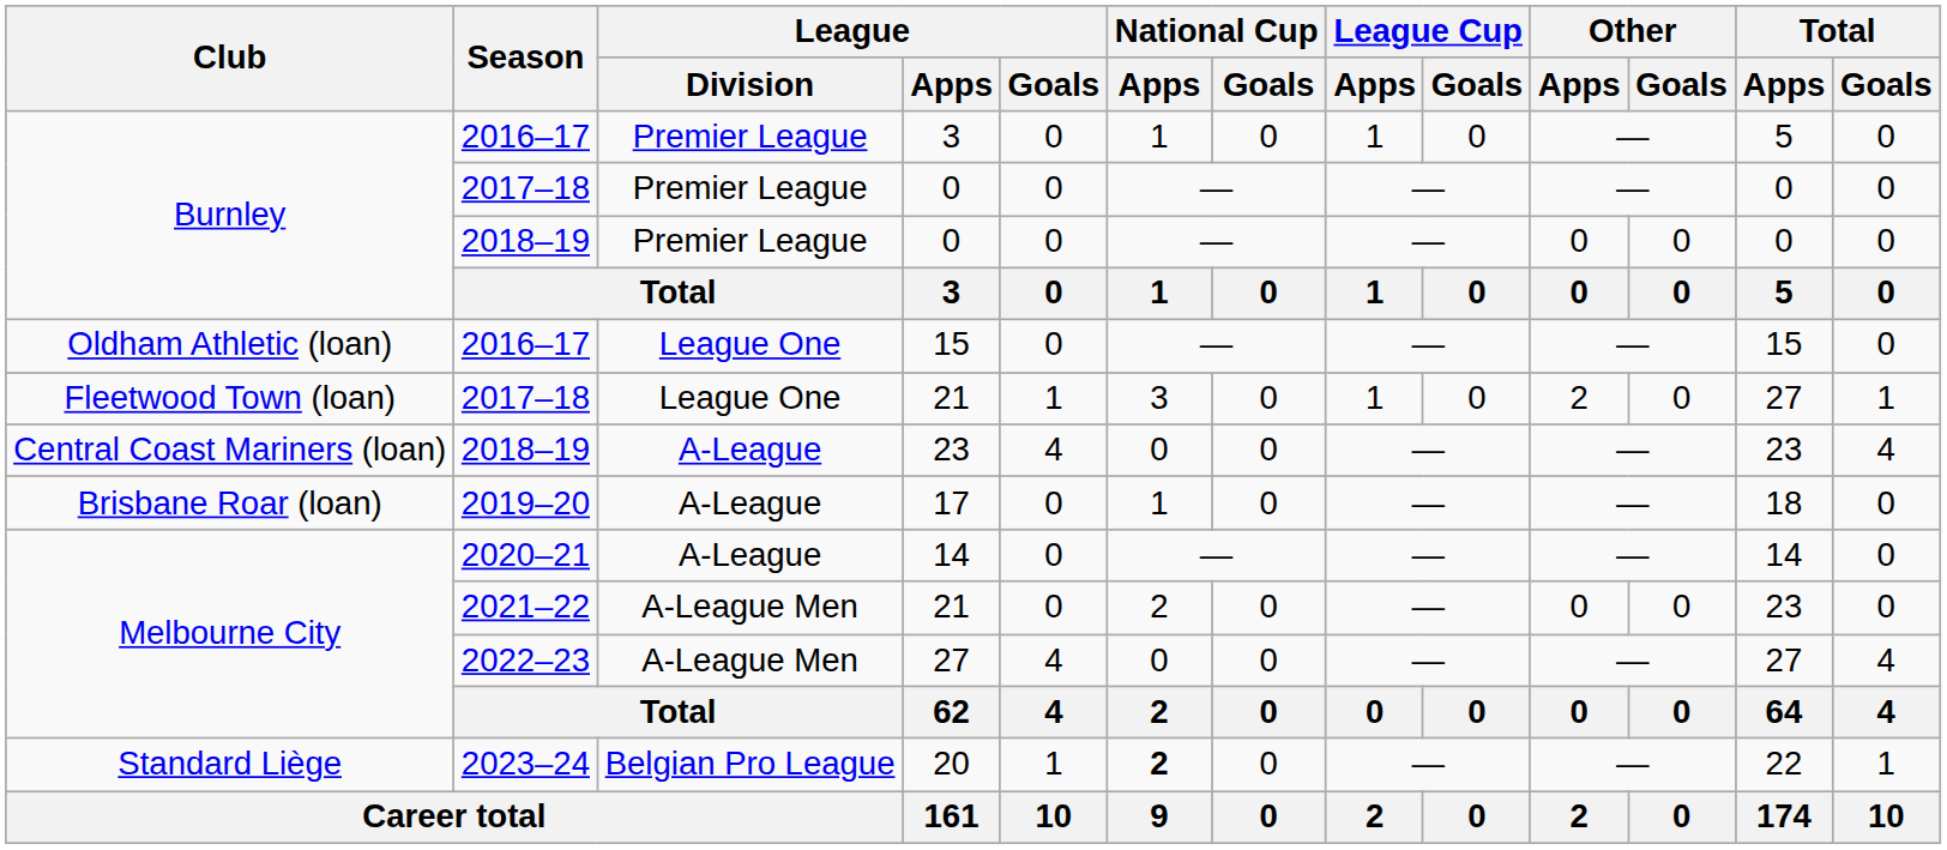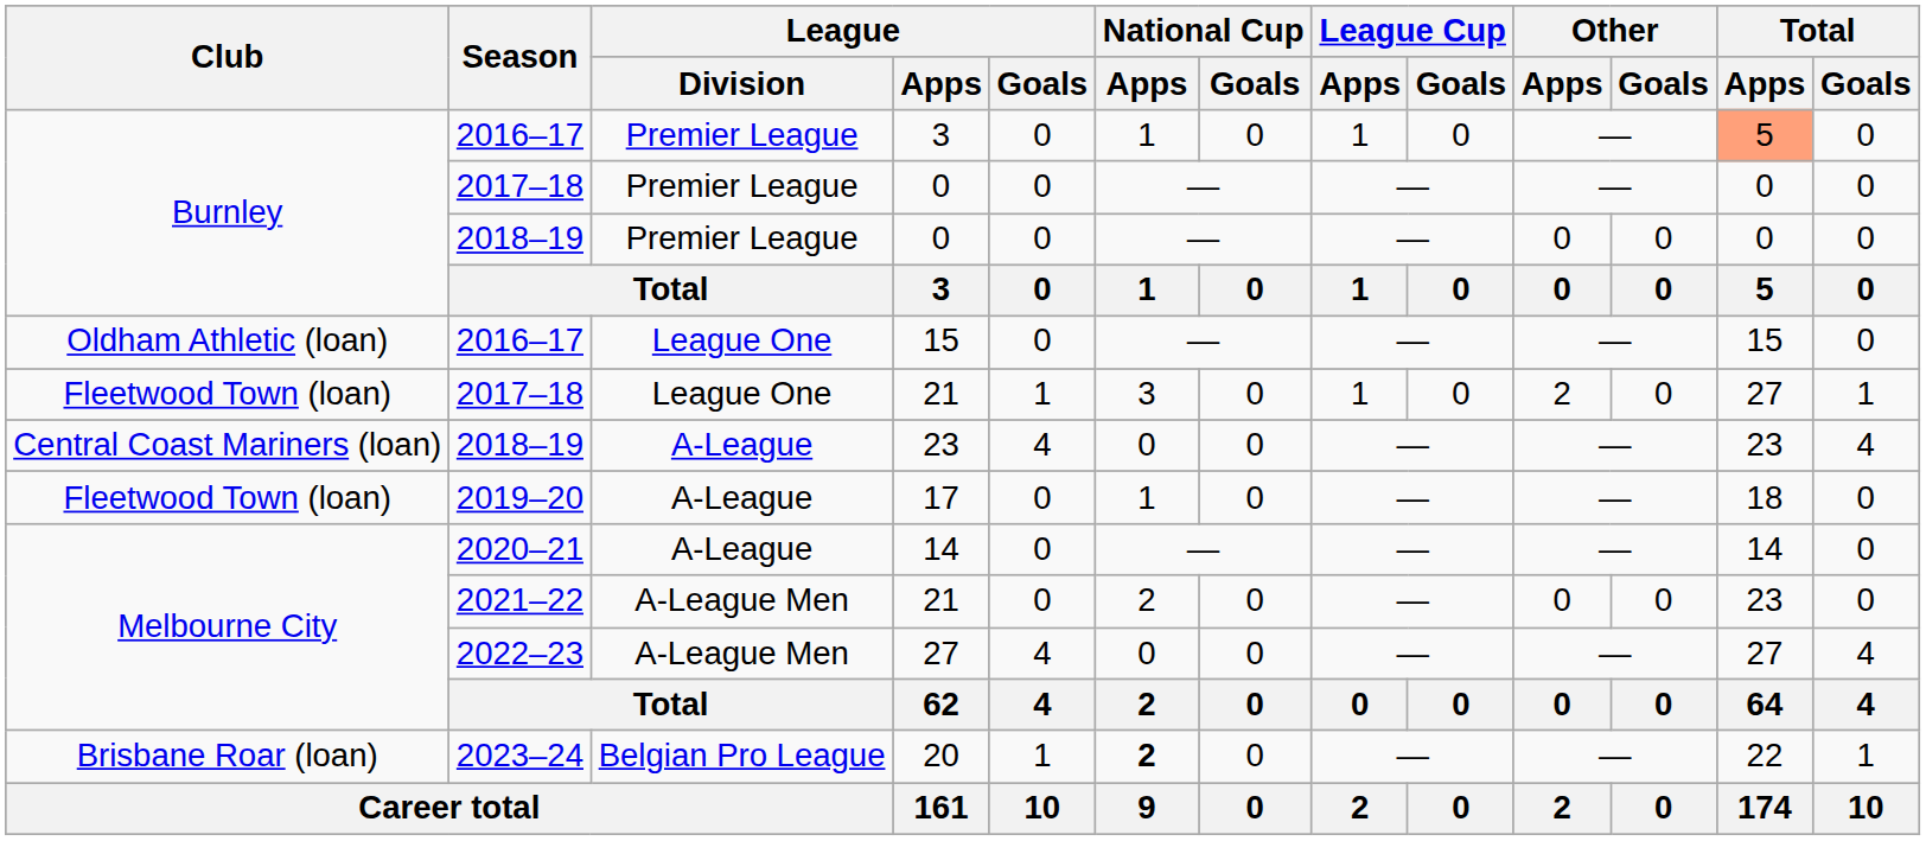2016–17 / 3 | Total / Apps: no background -> lightsalmon background
17 | Club: Brisbane Roar (loan) -> Fleetwood Town (loan)
20 | Club: Standard Liège -> Brisbane Roar (loan)
